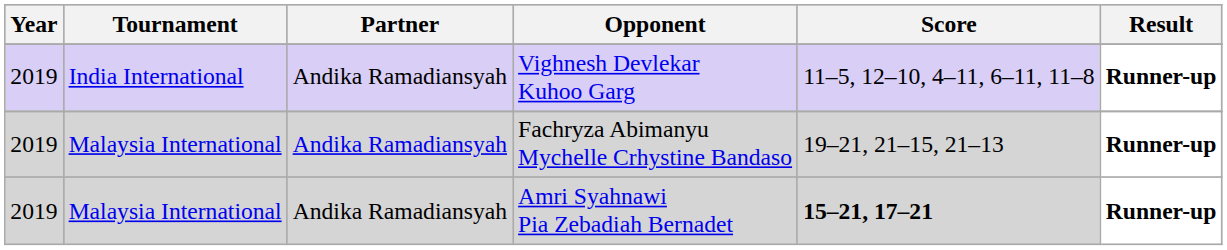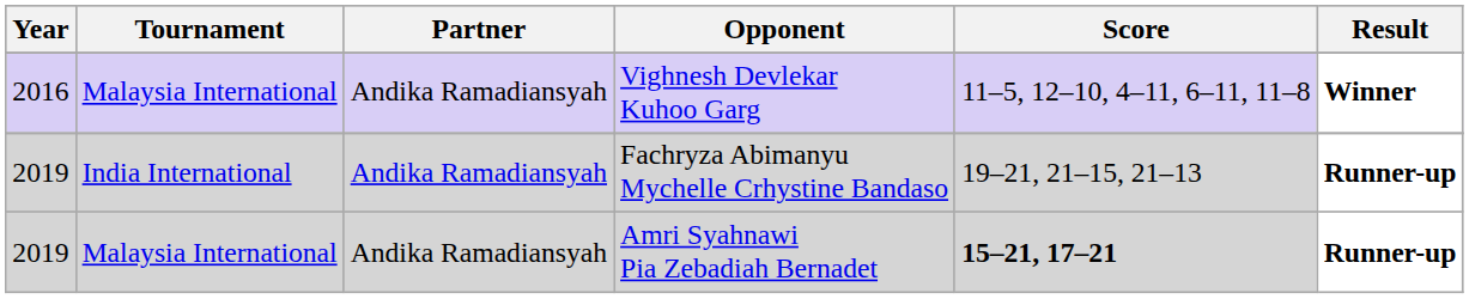Vighnesh Devlekar Kuhoo Garg | Year: 2019 -> 2016
Vighnesh Devlekar Kuhoo Garg | Tournament: India International -> Malaysia International
Vighnesh Devlekar Kuhoo Garg | Result: Runner-up -> Winner
Fachryza Abimanyu Mychelle Crhystine Bandaso | Tournament: Malaysia International -> India International
